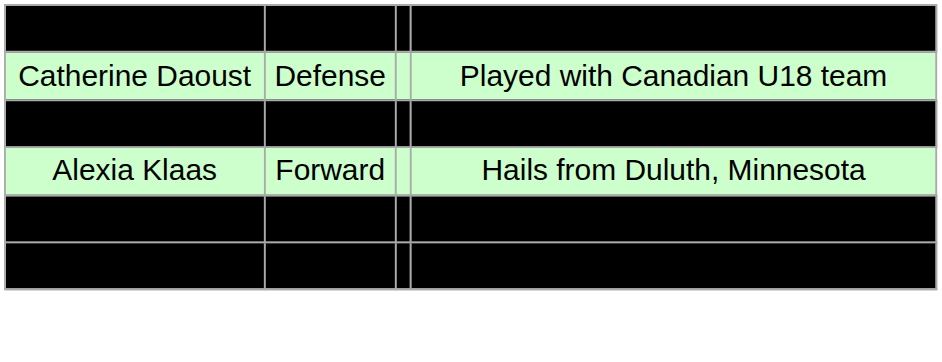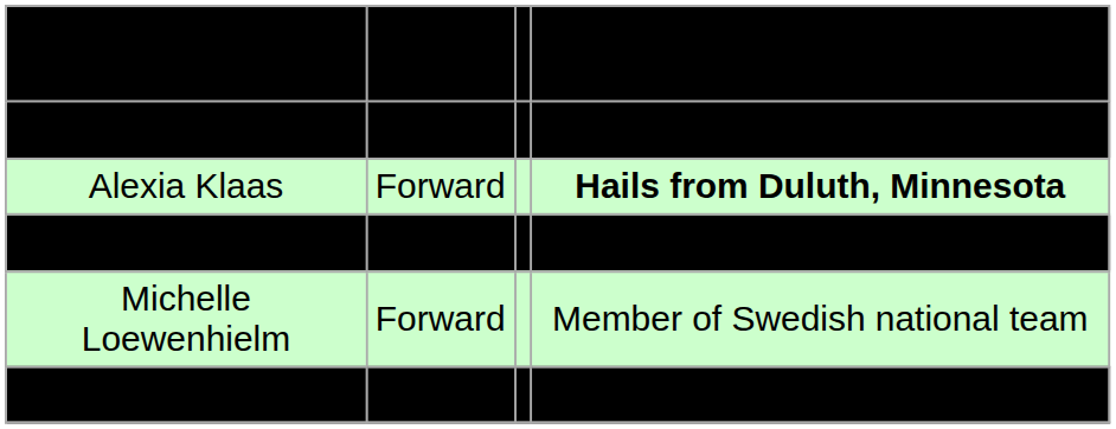- row: Catherine Daoust | Defense | Played with Canadian U18 team
Alexia Klaas | column 4: normal -> bold
+ row: Michelle Loewenhielm | Forward | Member of Swedish national team
